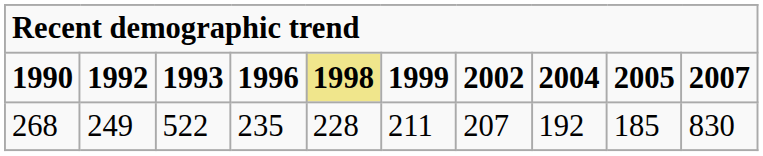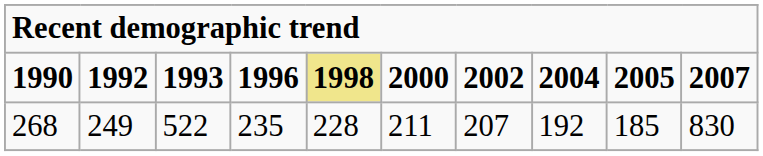1990 | column 6: 1999 -> 2000
